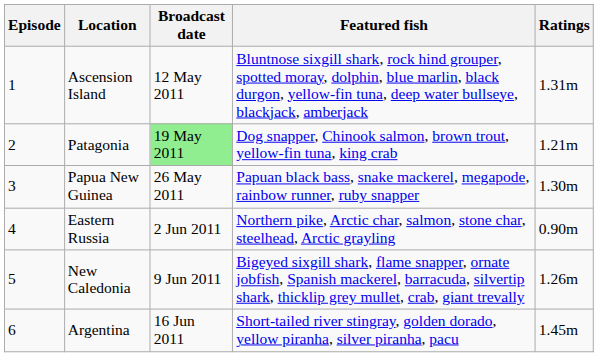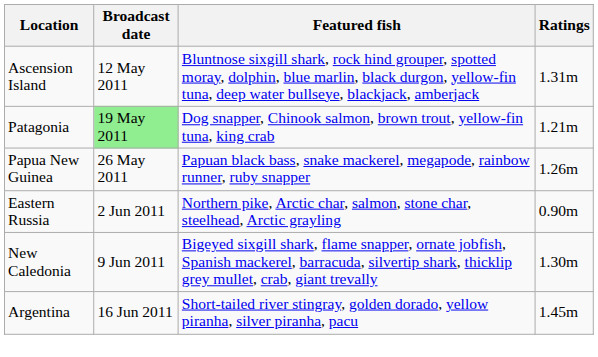- column: Episode | 1 | 2 | 3 | 4 | 5 | 6
Papua New Guinea | Ratings: 1.30m -> 1.26m
New Caledonia | Ratings: 1.26m -> 1.30m
